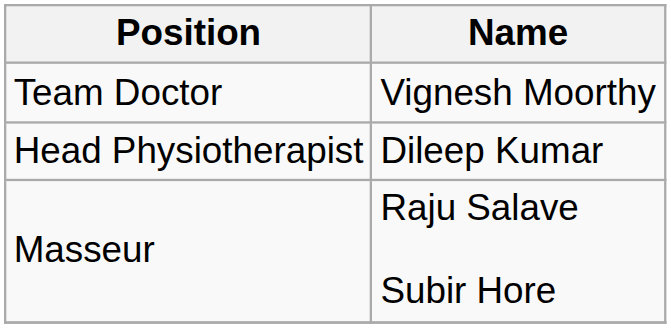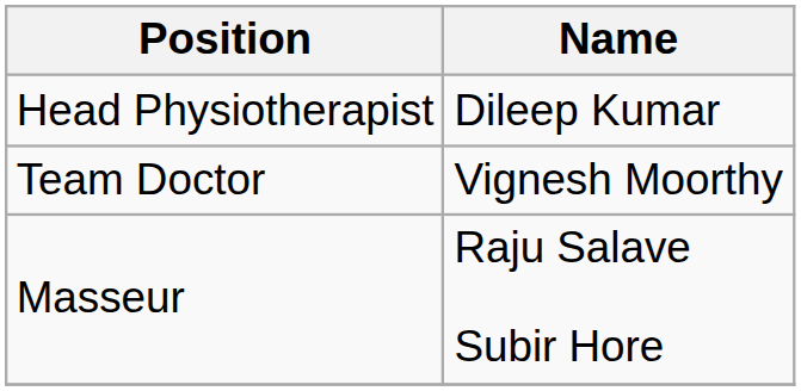rows swapped: Team Doctor <-> Head Physiotherapist
